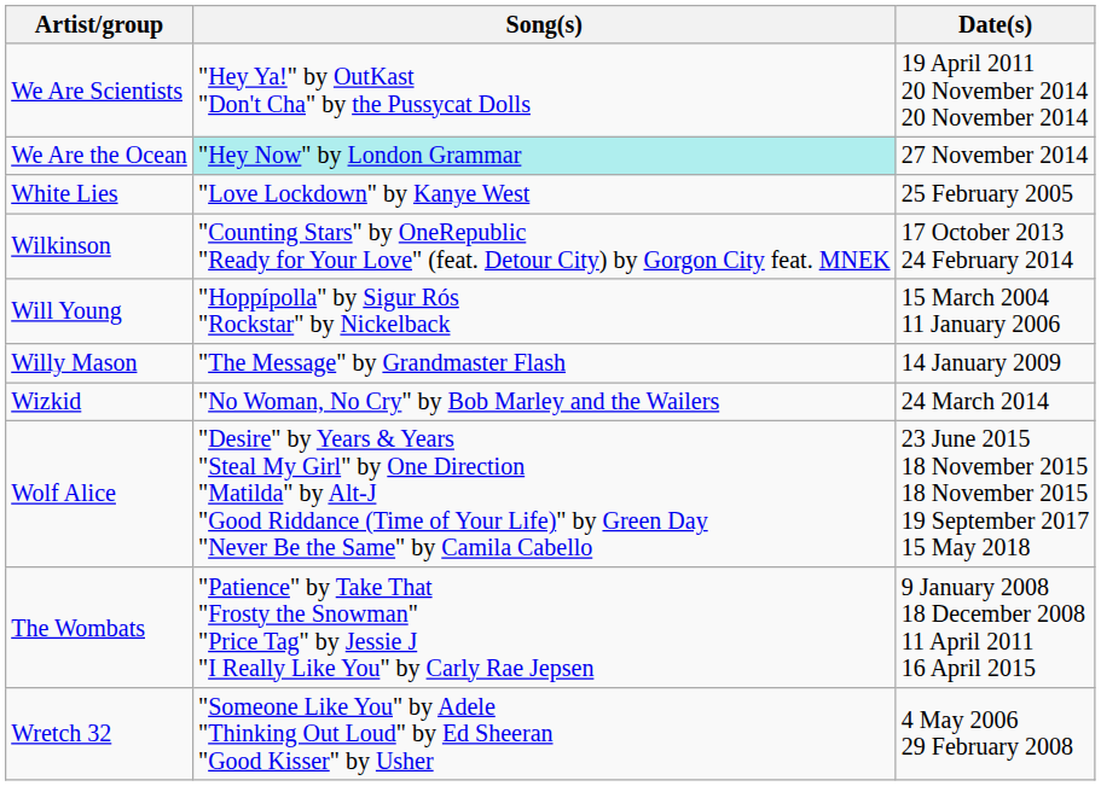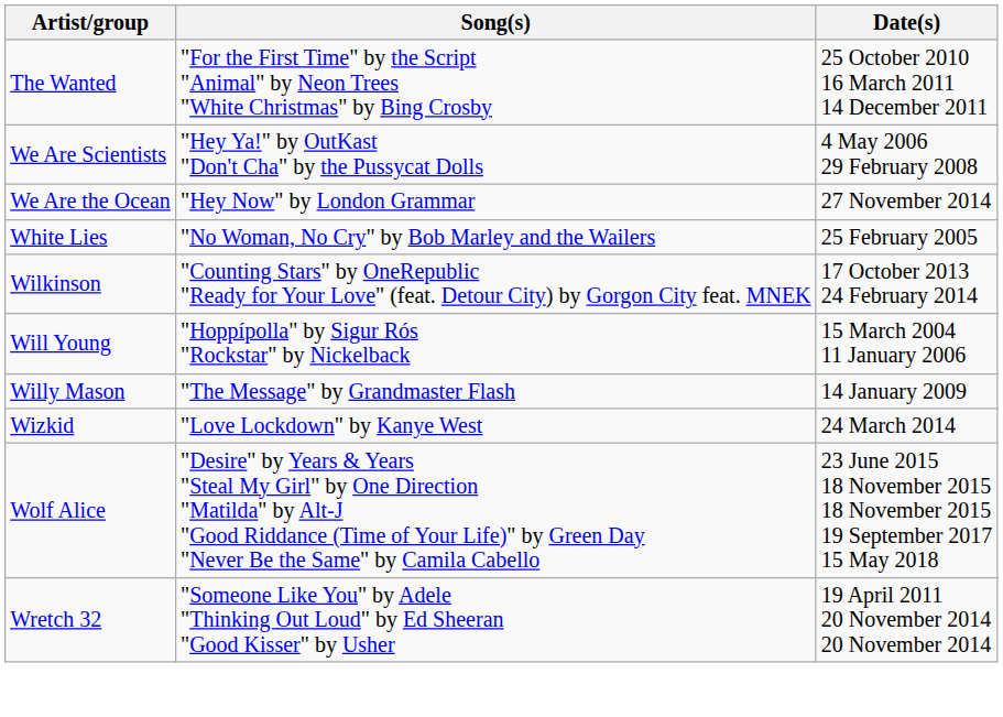+ row: The Wanted | "For the First Time" by the Script "Animal" by Neon Trees "White Christmas" by Bing Crosby | 25 October 2010 16 March 2011 14 December 2011
We Are Scientists | Date(s): 19 April 2011 20 November 2014 20 November 2014 -> 4 May 2006 29 February 2008
We Are the Ocean | Song(s): paleturquoise background -> no background
White Lies | Song(s): "Love Lockdown" by Kanye West -> "No Woman, No Cry" by Bob Marley and the Wailers
Wizkid | Song(s): "No Woman, No Cry" by Bob Marley and the Wailers -> "Love Lockdown" by Kanye West
- row: The Wombats | "Patience" by Take That "Frosty the Snowman" "Price Tag" by Jessie J "I Really Like You" by Carly Rae Jepsen | 9 January 2008 18 December 2008 11 April 2011 16 April 2015
Wretch 32 | Date(s): 4 May 2006 29 February 2008 -> 19 April 2011 20 November 2014 20 November 2014
